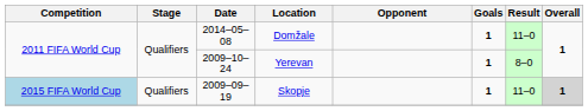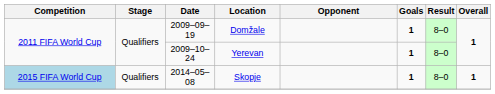Domžale | Date: 2014–05–08 -> 2009–09–19
Domžale | Result: 11–0 -> 8–0
Skopje | Date: 2009–09–19 -> 2014–05–08
Skopje | Result: 11–0 -> 8–0
Skopje | Overall: lightgrey background -> no background
